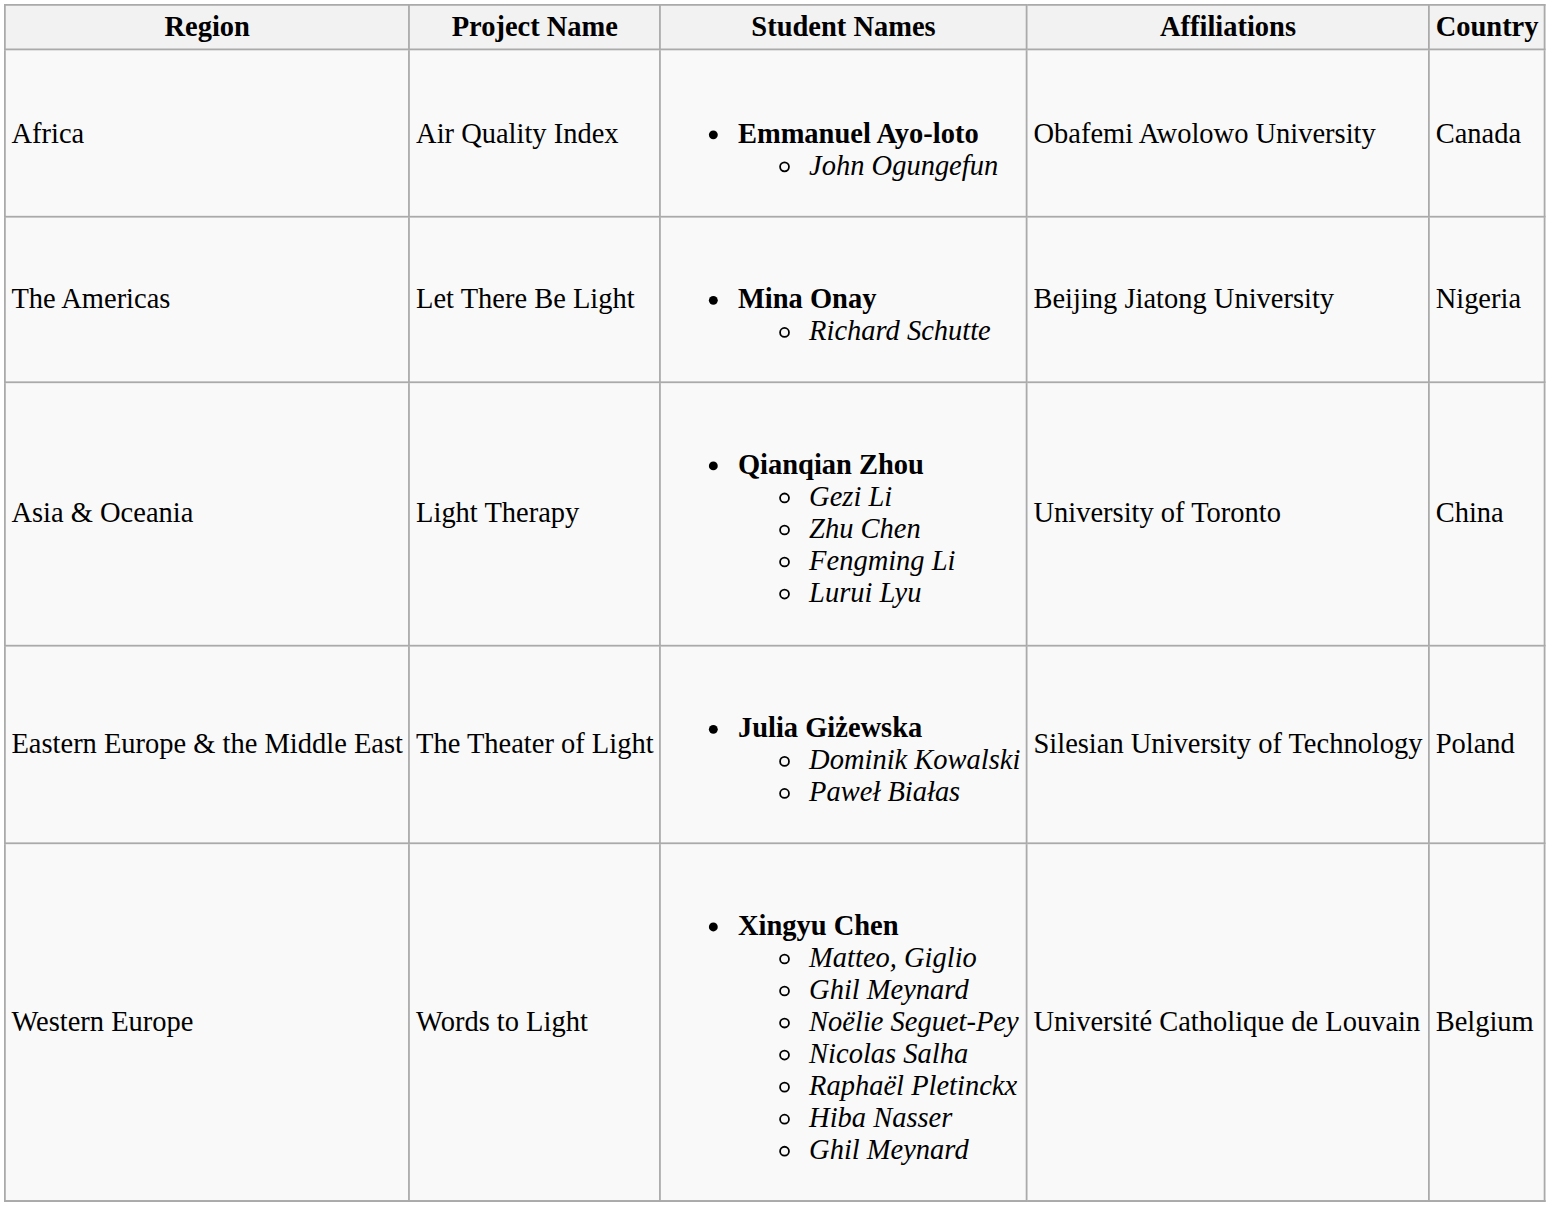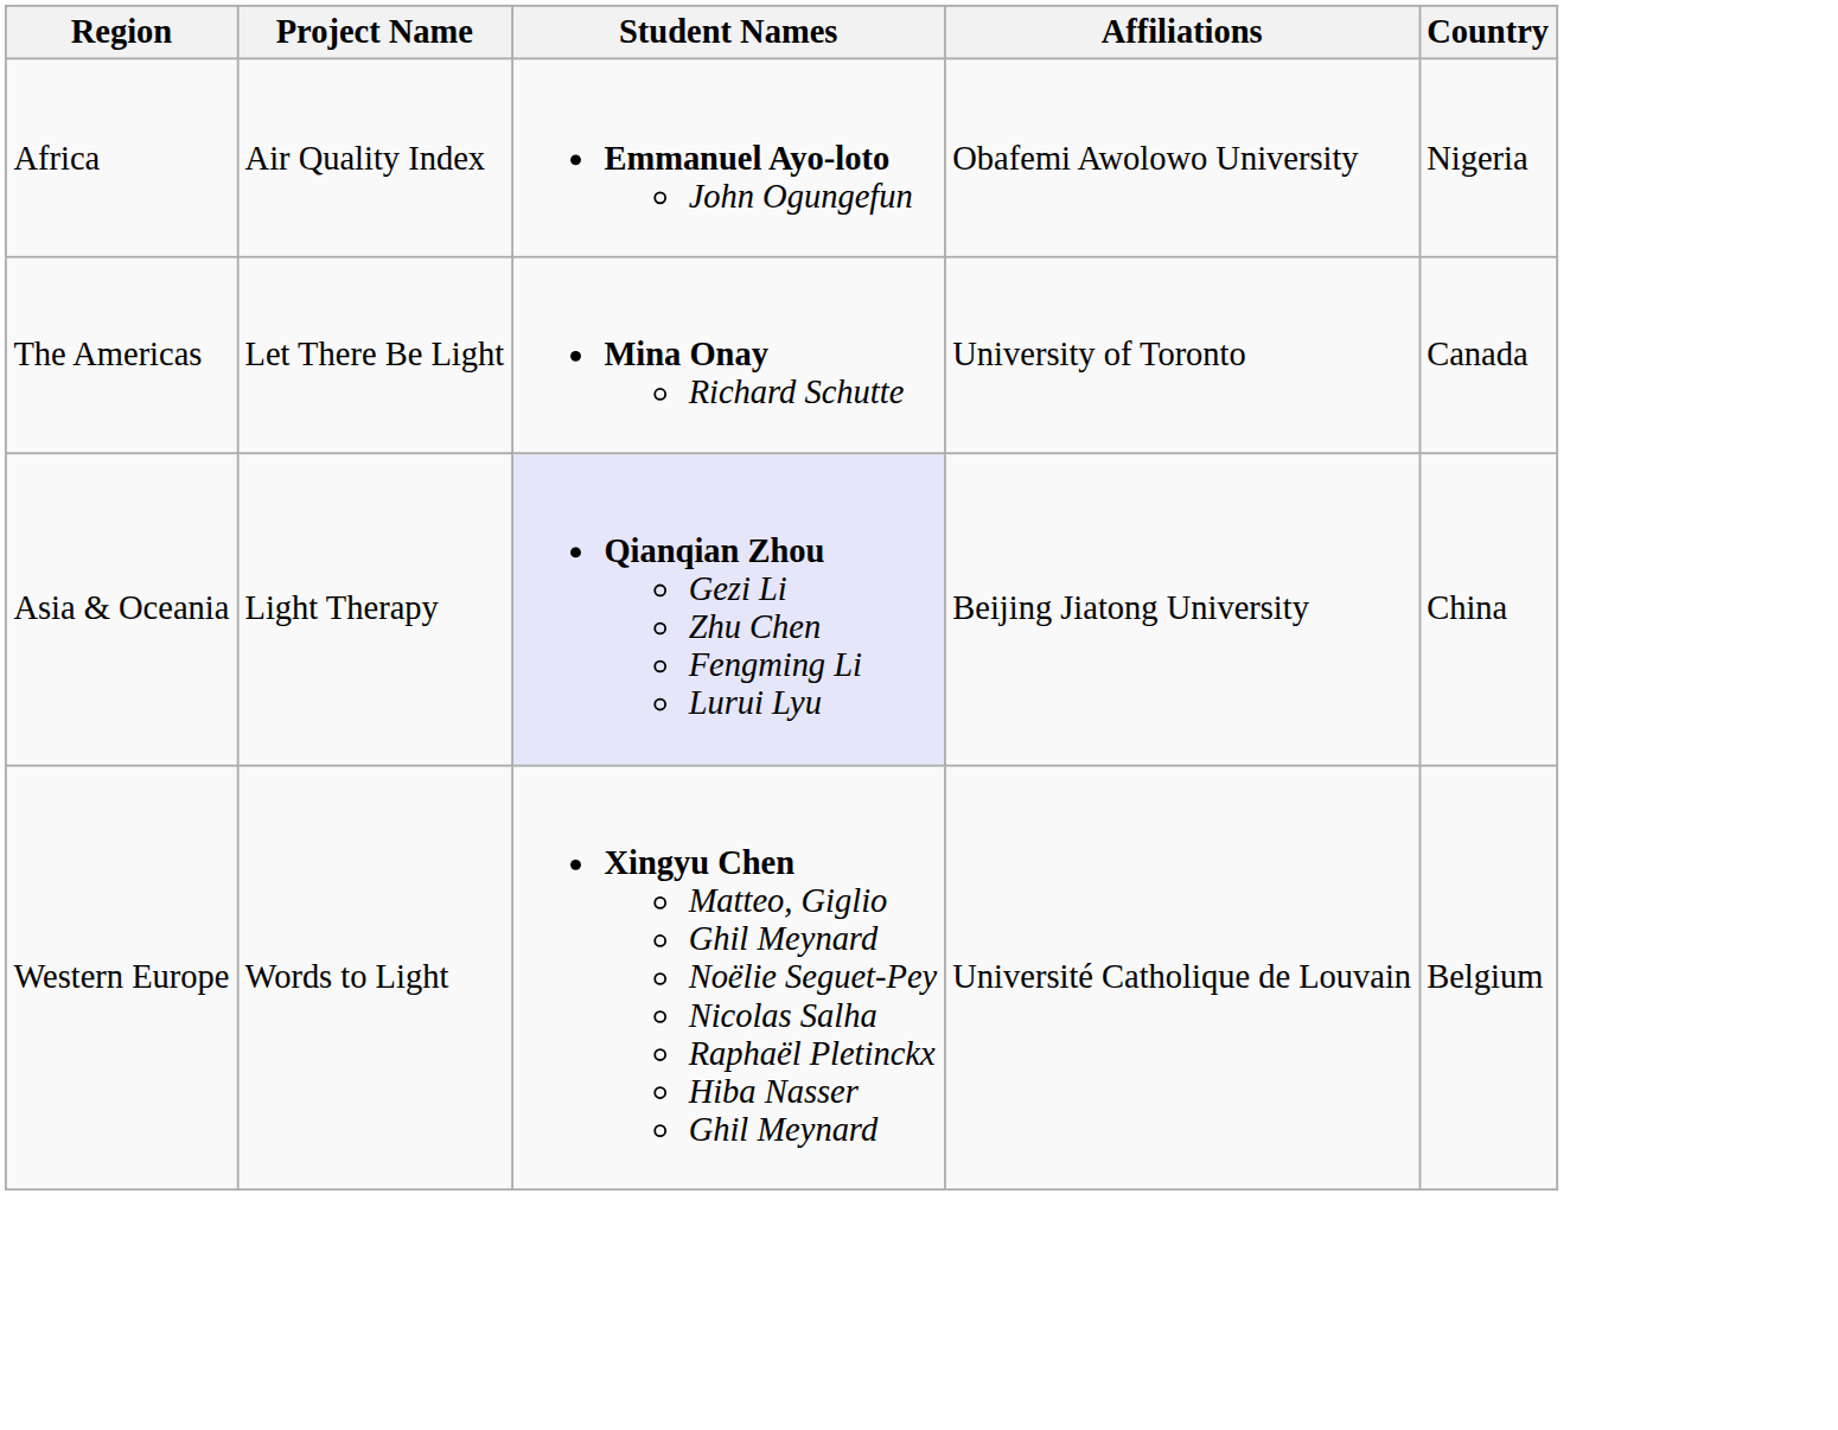Africa | Country: Canada -> Nigeria
The Americas | Affiliations: Beijing Jiatong University -> University of Toronto
The Americas | Country: Nigeria -> Canada
Asia & Oceania | Student Names: no background -> lavender background
Asia & Oceania | Affiliations: University of Toronto -> Beijing Jiatong University
- row: Eastern Europe & the Middle East | The Theater of Light | Julia Giżewska Dominik Kowalski Paweł Białas | Silesian University of Technology | Poland
